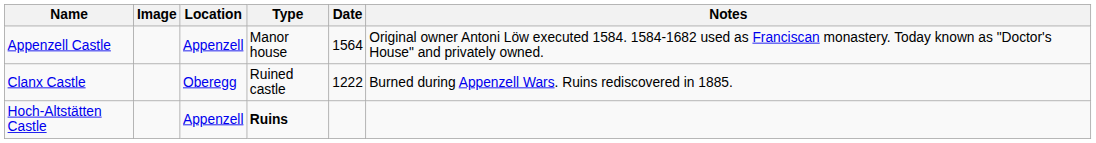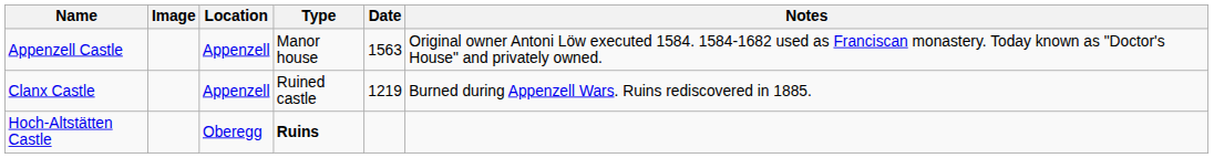Appenzell Castle | Date: 1564 -> 1563
Clanx Castle | Location: Oberegg -> Appenzell
Clanx Castle | Date: 1222 -> 1219
Hoch-Altstätten Castle | Location: Appenzell -> Oberegg
